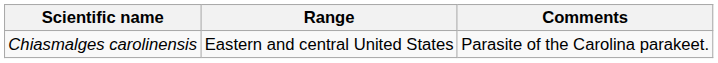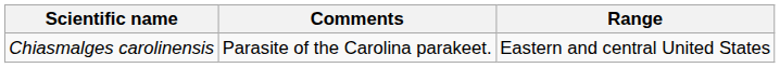columns swapped: Range <-> Comments
